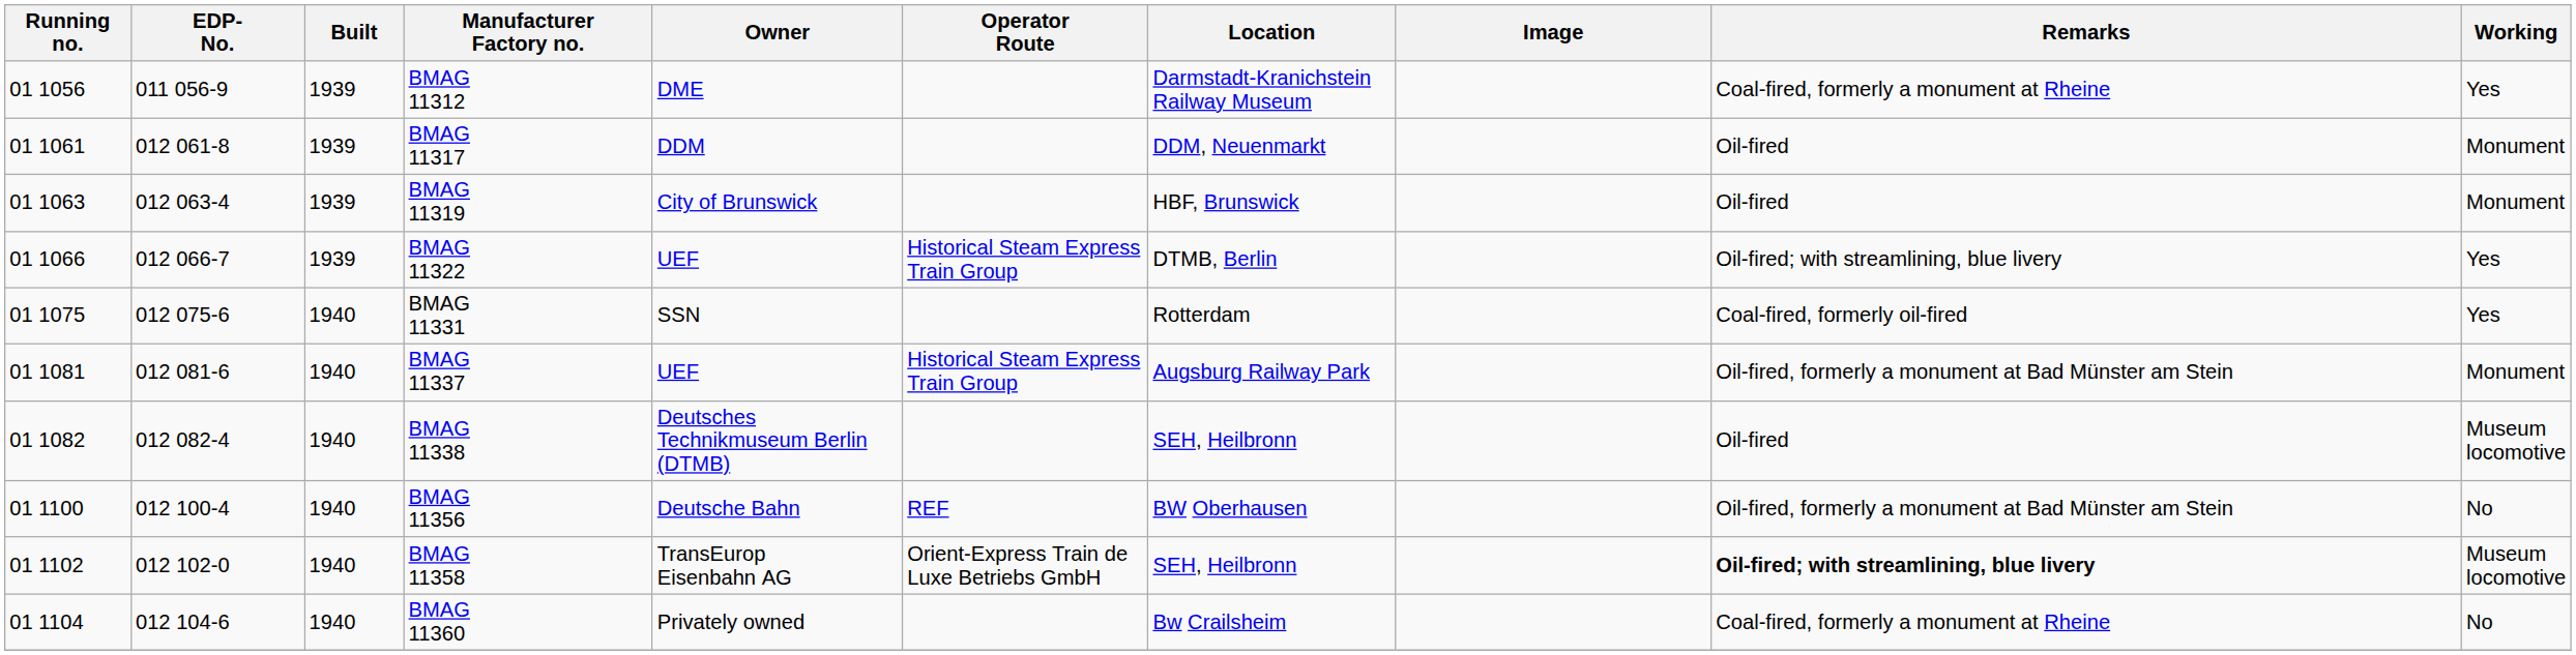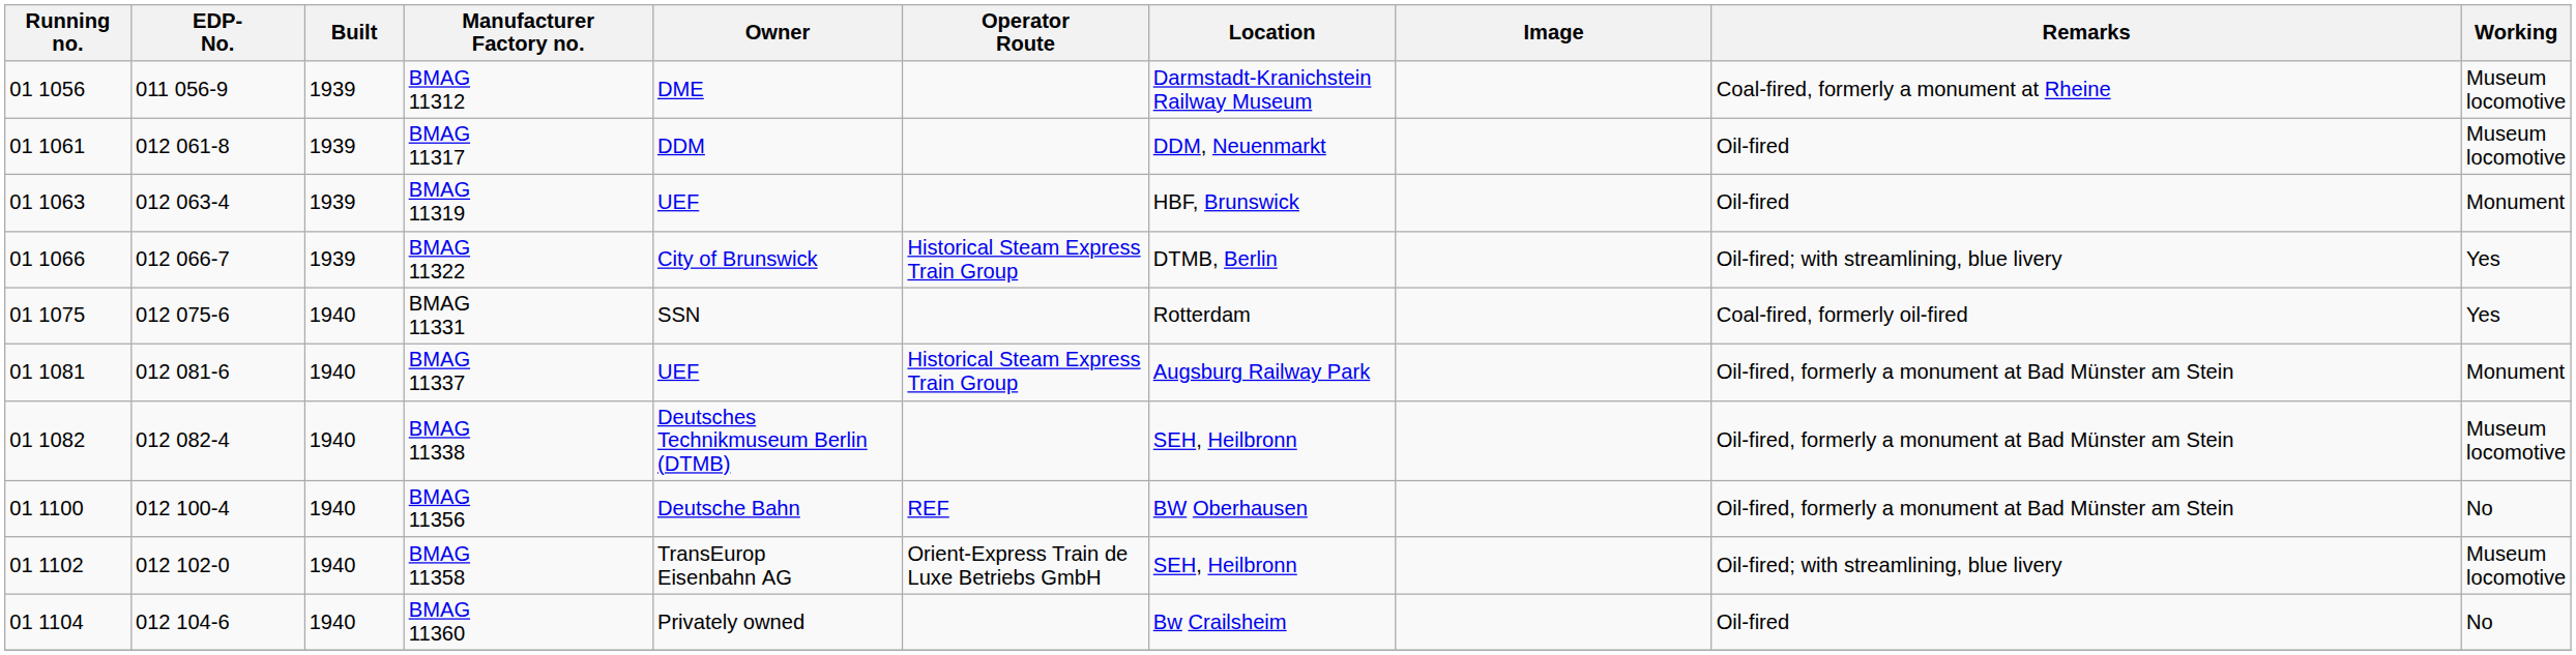BMAG 11312 | Working: Yes -> Museum locomotive
BMAG 11317 | Working: Monument -> Museum locomotive
BMAG 11319 | Owner: City of Brunswick -> UEF
BMAG 11322 | Owner: UEF -> City of Brunswick
BMAG 11338 | Remarks: Oil-fired -> Oil-fired, formerly a monument at Bad Münster am Stein
BMAG 11358 | Remarks: bold -> normal
BMAG 11360 | Remarks: Coal-fired, formerly a monument at Rheine -> Oil-fired
